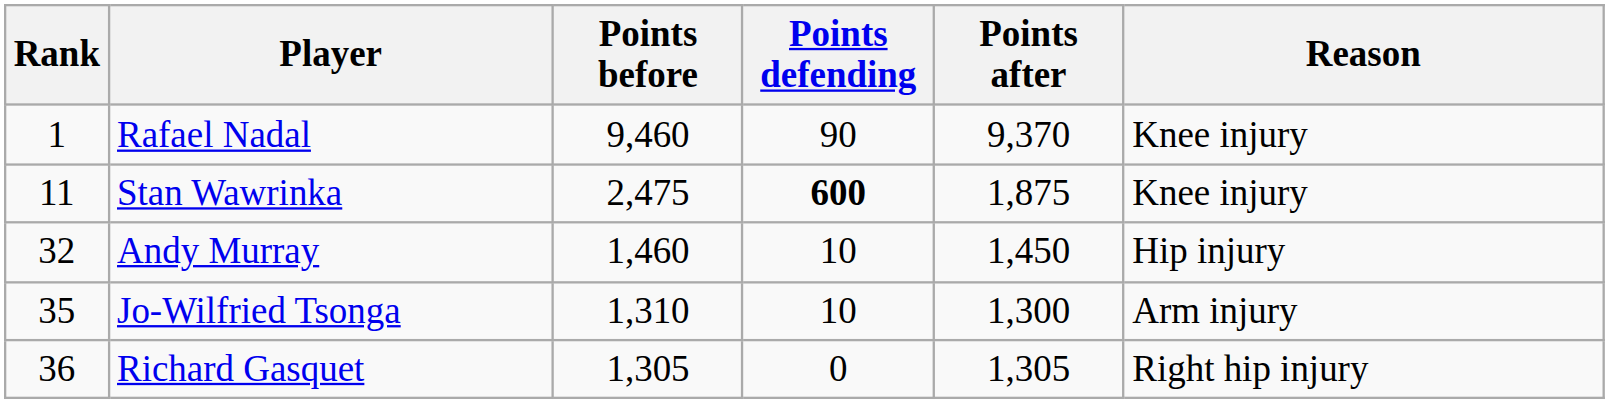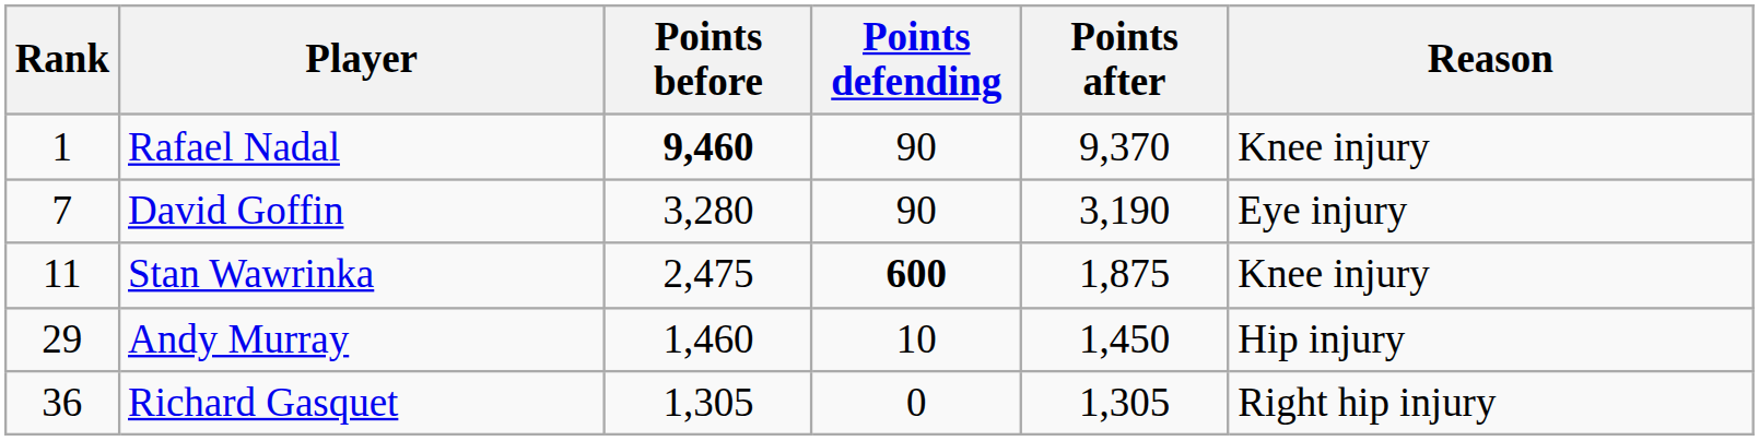Rafael Nadal | Points before: normal -> bold
+ row: 7 | David Goffin | 3,280 | 90 | 3,190 | Eye injury
Andy Murray | Rank: 32 -> 29
- row: 35 | Jo-Wilfried Tsonga | 1,310 | 10 | 1,300 | Arm injury
